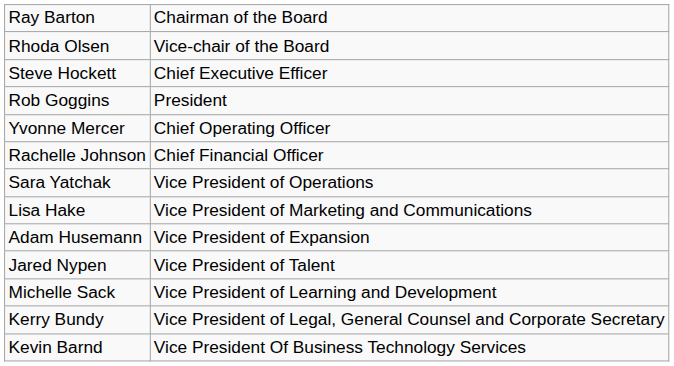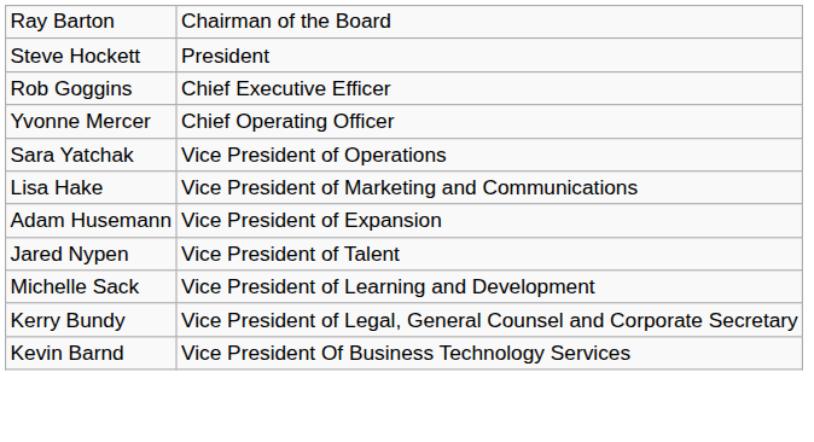- row: Rhoda Olsen | Vice-chair of the Board
Steve Hockett | column 2: Chief Executive Efficer -> President
Rob Goggins | column 2: President -> Chief Executive Efficer
- row: Rachelle Johnson | Chief Financial Officer
